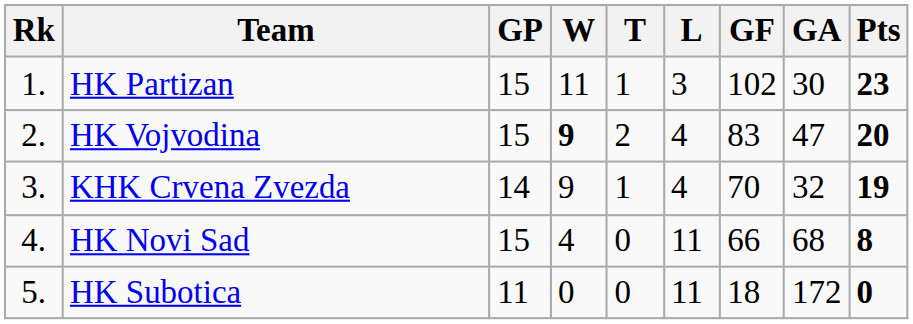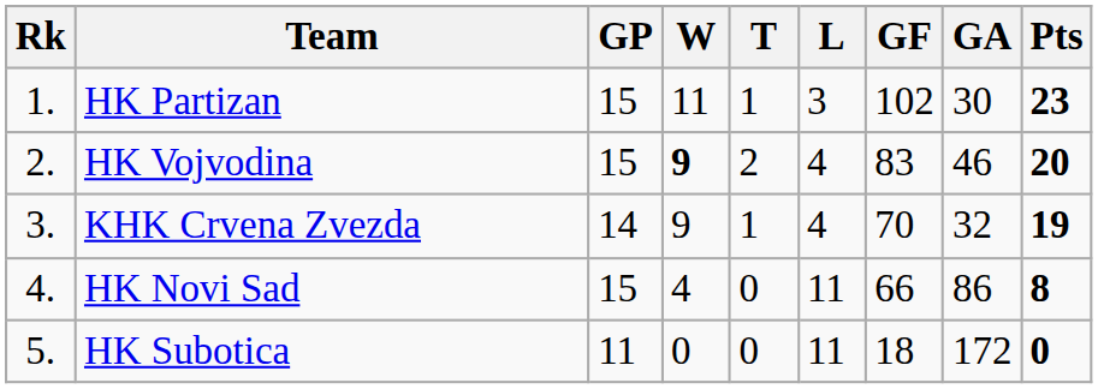HK Vojvodina | GA: 47 -> 46
HK Novi Sad | GA: 68 -> 86
